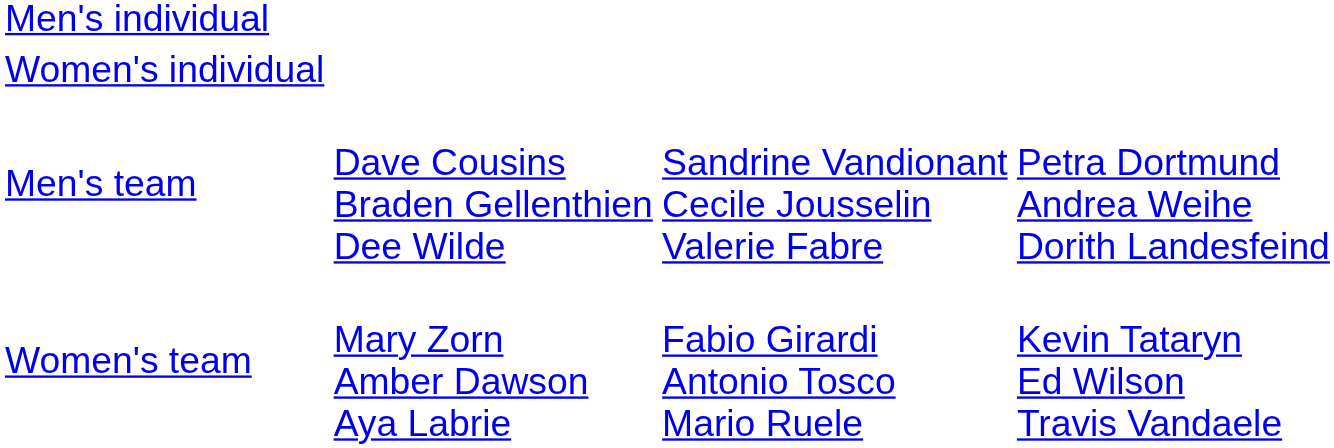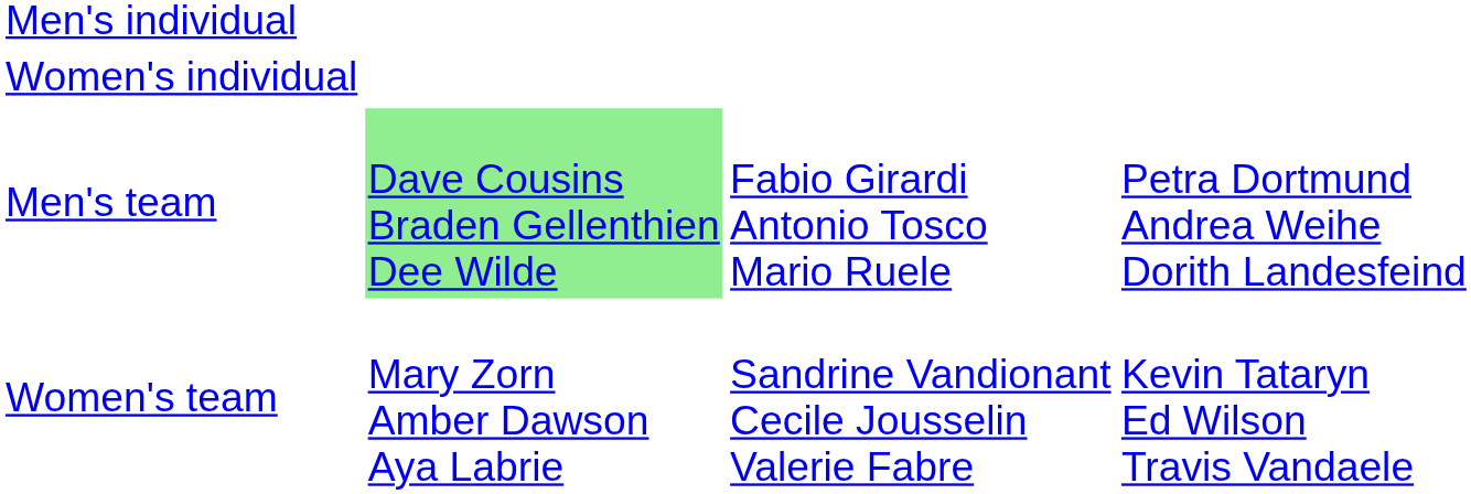Men's team | column 2: no background -> lightgreen background
Men's team | column 3: Sandrine Vandionant Cecile Jousselin Valerie Fabre -> Fabio Girardi Antonio Tosco Mario Ruele
Women's team | column 3: Fabio Girardi Antonio Tosco Mario Ruele -> Sandrine Vandionant Cecile Jousselin Valerie Fabre
